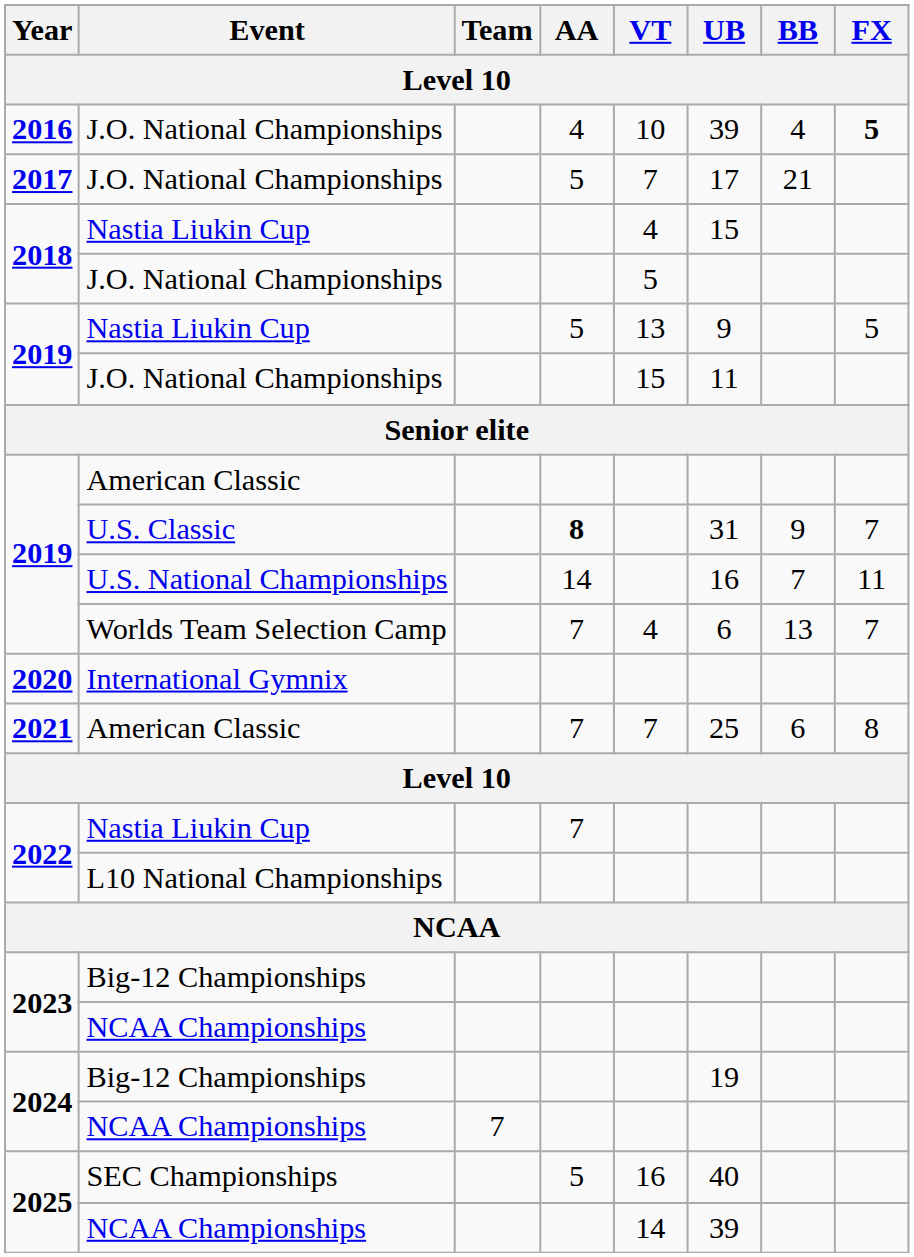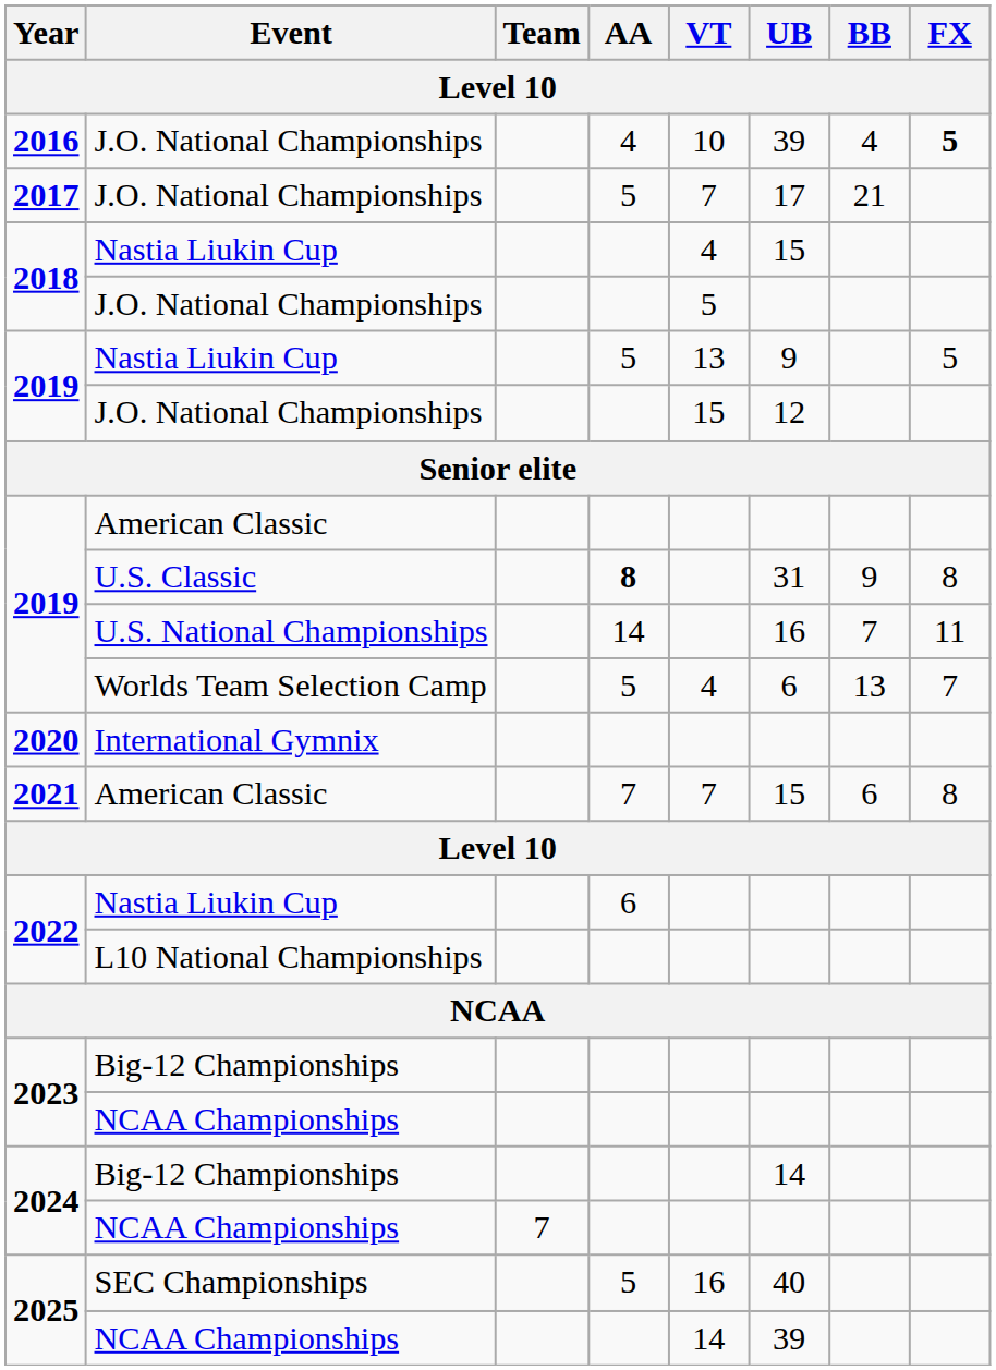2019 / J.O. National Championships | UB: 11 -> 12
U.S. Classic | FX: 7 -> 8
Worlds Team Selection Camp | AA: 7 -> 5
2021 / American Classic | UB: 25 -> 15
2022 / Nastia Liukin Cup | AA: 7 -> 6
2024 / Big-12 Championships | UB: 19 -> 14
